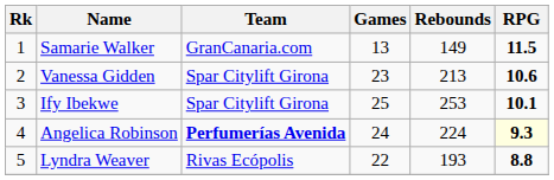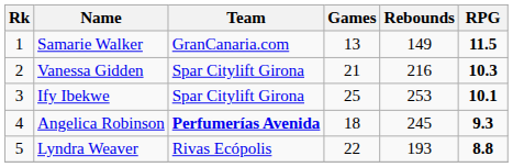Vanessa Gidden | Games: 23 -> 21
Vanessa Gidden | Rebounds: 213 -> 216
Vanessa Gidden | RPG: 10.6 -> 10.3
Angelica Robinson | Games: 24 -> 18
Angelica Robinson | Rebounds: 224 -> 245
Angelica Robinson | RPG: lightyellow background -> no background
